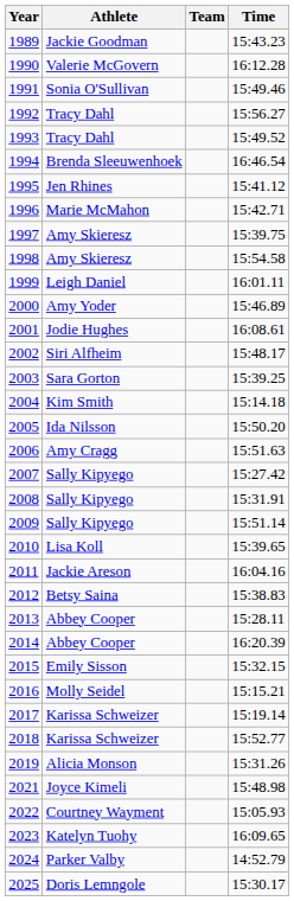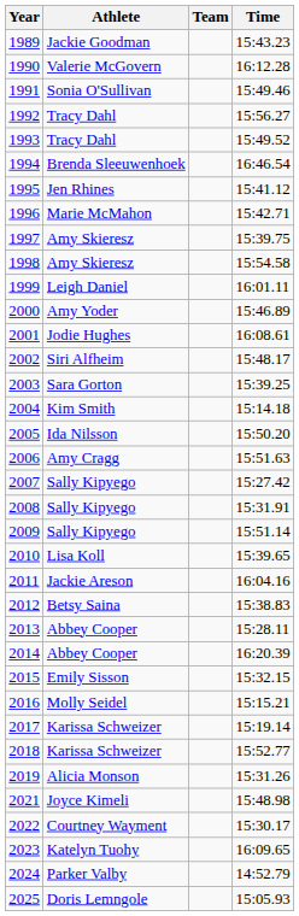2022 | Time: 15:05.93 -> 15:30.17
2025 | Time: 15:30.17 -> 15:05.93
